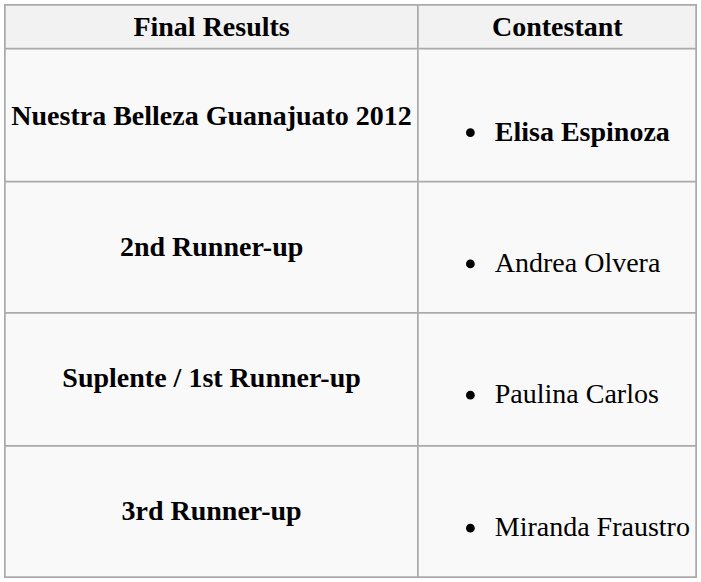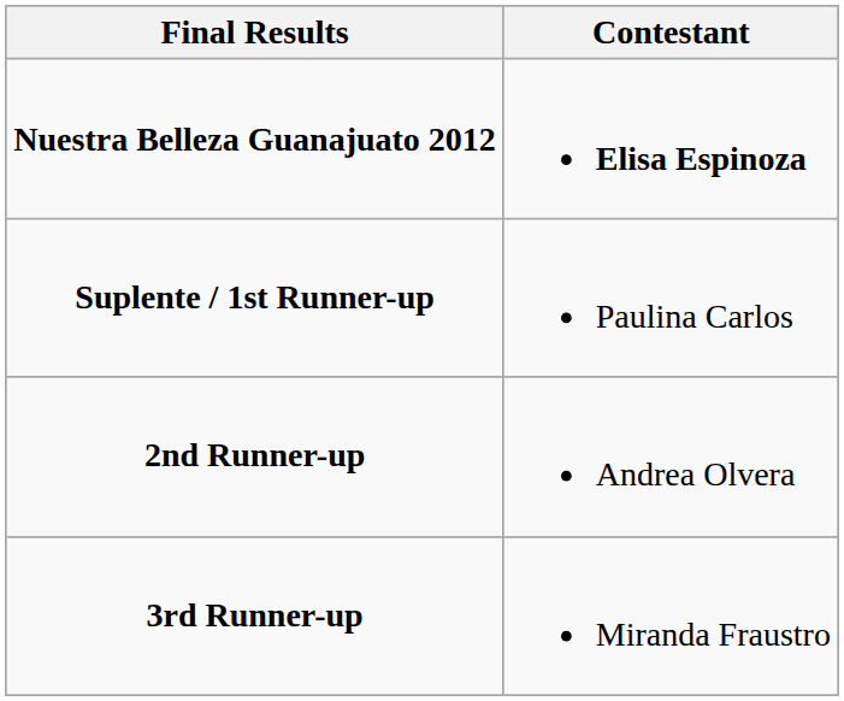rows swapped: Suplente / 1st Runner-up <-> 2nd Runner-up
